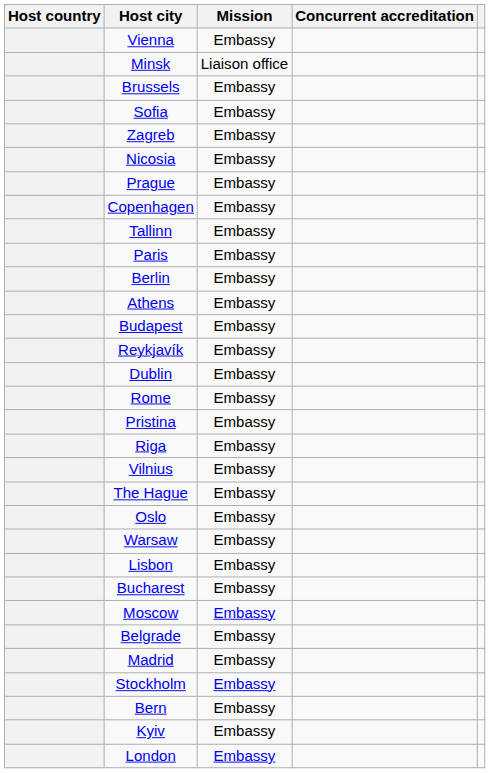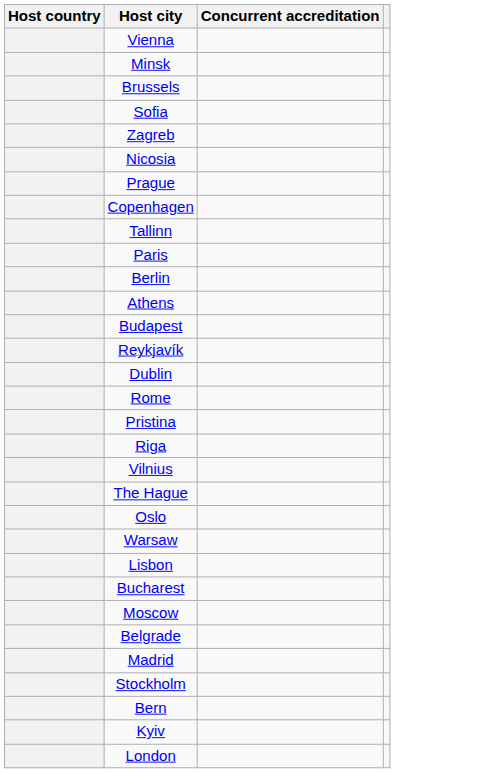- column: Mission | Embassy | Liaison office | Embassy | Embassy | Embassy | Embassy | Embassy | Embassy | Embassy | Embassy | Embassy | Embassy | Embassy | Embassy | Embassy | Embassy | Embassy | Embassy | Embassy | Embassy | Embassy | Embassy | Embassy | Embassy | Embassy | Embassy | Embassy | Embassy | Embassy | Embassy | Embassy
